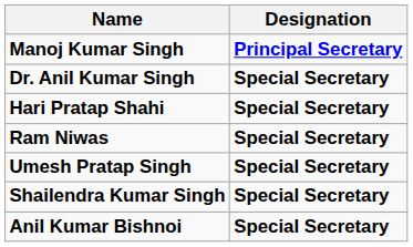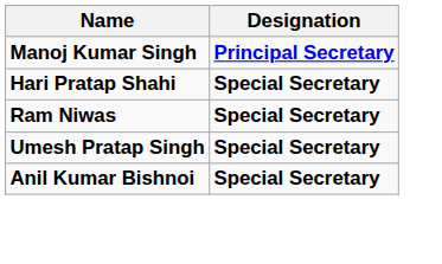- row: Dr. Anil Kumar Singh | Special Secretary
- row: Shailendra Kumar Singh | Special Secretary
